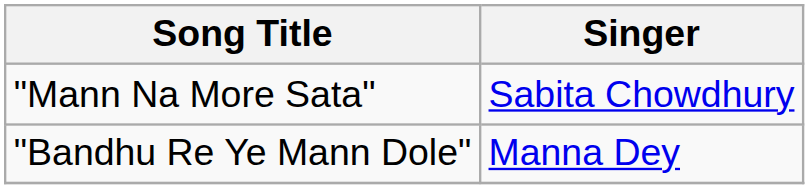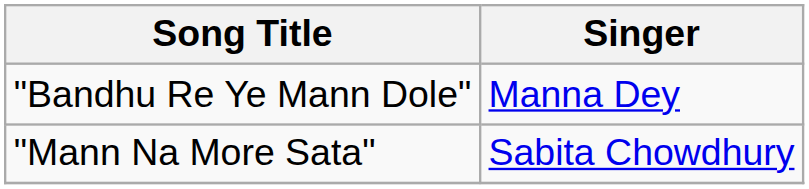rows swapped: "Bandhu Re Ye Mann Dole" <-> "Mann Na More Sata"
